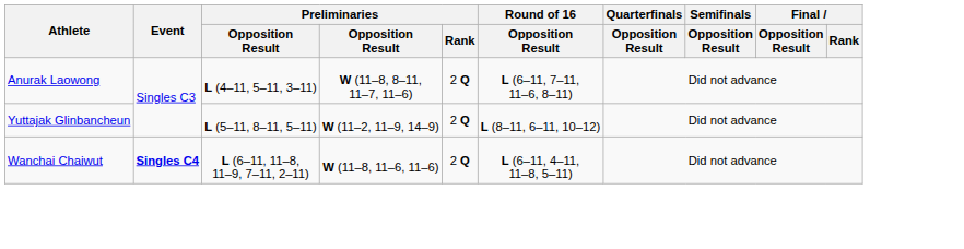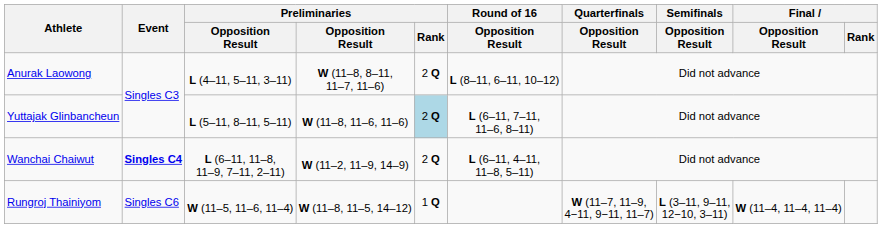Anurak Laowong | Round of 16 / Opposition Result: L (6–11, 7–11, 11–6, 8–11) -> L (8–11, 6–11, 10–12)
Yuttajak Glinbancheun | column 4: W (11–2, 11–9, 14–9) -> W (11–8, 11–6, 11–6)
Yuttajak Glinbancheun | Preliminaries / Rank: no background -> lightblue background
Yuttajak Glinbancheun | Round of 16 / Opposition Result: L (8–11, 6–11, 10–12) -> L (6–11, 7–11, 11–6, 8–11)
Wanchai Chaiwut | column 4: W (11–8, 11–6, 11–6) -> W (11–2, 11–9, 14–9)
+ row: Rungroj Thainiyom | Singles C6 | W (11–5, 11–6, 11–4) | W (11–8, 11–5, 14–12) | 1 Q | W (11–7, 11–9, 4−11, 9−11, 11–7) | L (3–11, 9–11, 12−10, 3–11) | W (11–4, 11–4, 11–4)
